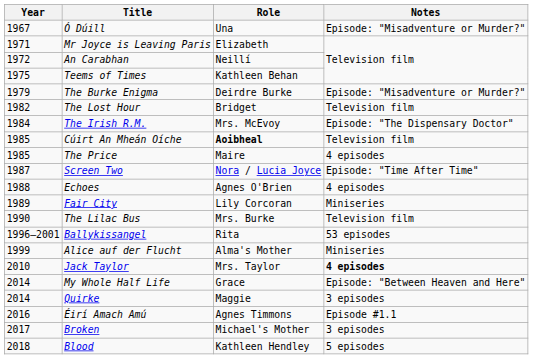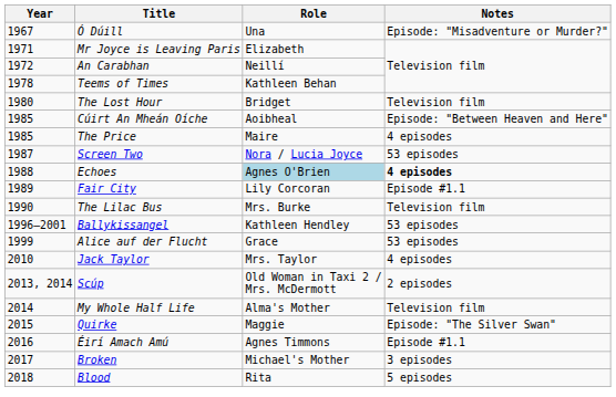Teems of Times | Year: 1975 -> 1978
- row: 1979 | The Burke Enigma | Deirdre Burke | Episode: "Misadventure or Murder?"
The Lost Hour | Year: 1982 -> 1980
- row: 1984 | The Irish R.M. | Mrs. McEvoy | Episode: "The Dispensary Doctor"
Cúirt An Mheán Oíche | Role: bold -> normal
Cúirt An Mheán Oíche | Notes: Television film -> Episode: "Between Heaven and Here"
Screen Two | Notes: Episode: "Time After Time" -> 53 episodes
Echoes | Role: no background -> lightblue background
Echoes | Notes: normal -> bold
Fair City | Notes: Miniseries -> Episode #1.1
Ballykissangel | Role: Rita -> Kathleen Hendley
Alice auf der Flucht | Role: Alma's Mother -> Grace
Alice auf der Flucht | Notes: Miniseries -> 53 episodes
Jack Taylor | Notes: bold -> normal
+ row: 2013, 2014 | Scúp | Old Woman in Taxi 2 / Mrs. McDermott | 2 episodes
My Whole Half Life | Role: Grace -> Alma's Mother
My Whole Half Life | Notes: Episode: "Between Heaven and Here" -> Television film
Quirke | Year: 2014 -> 2015
Quirke | Notes: 3 episodes -> Episode: "The Silver Swan"
Blood | Role: Kathleen Hendley -> Rita
